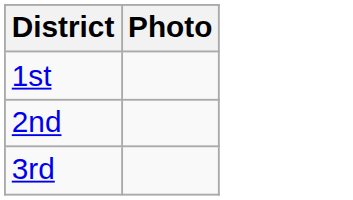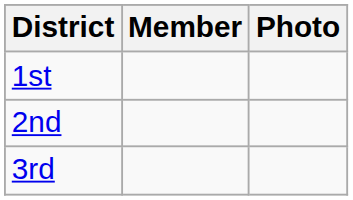+ column: Member
